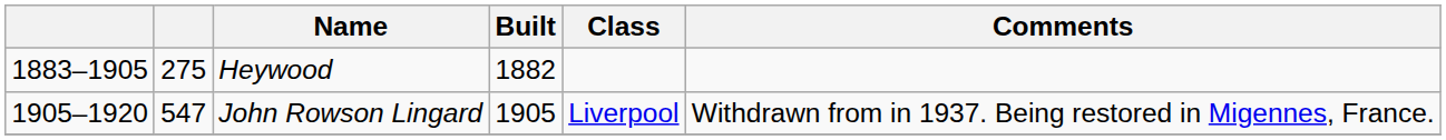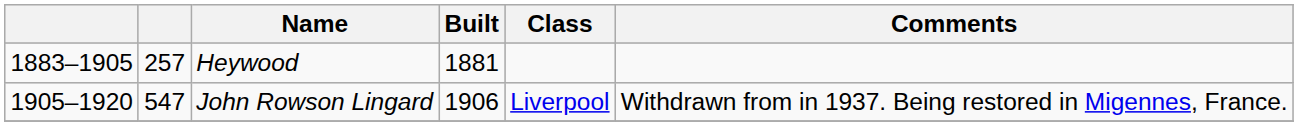Heywood | column 2: 275 -> 257
Heywood | Built: 1882 -> 1881
John Rowson Lingard | Built: 1905 -> 1906
